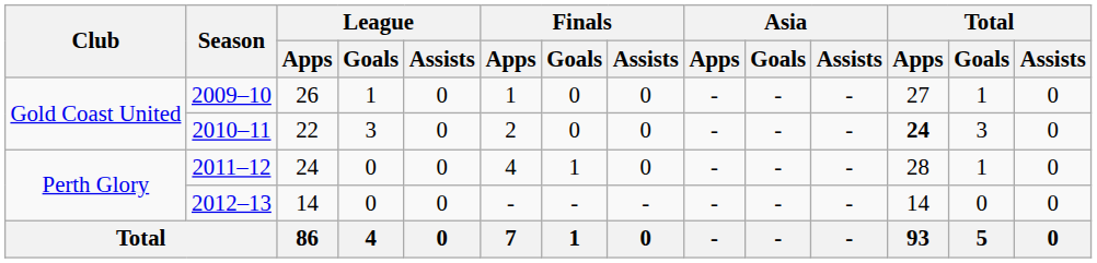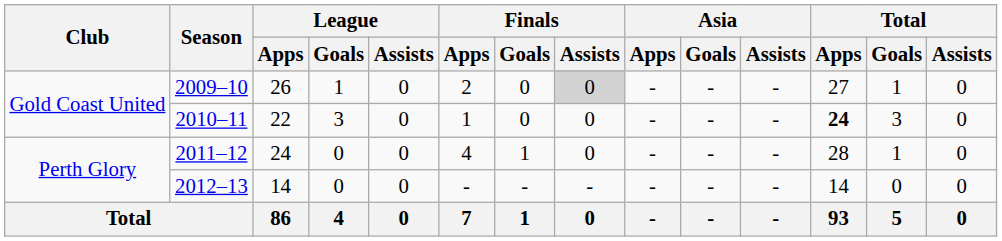2009–10 | Finals / Apps: 1 -> 2
2009–10 | Finals / Assists: no background -> lightgrey background
2010–11 | Finals / Apps: 2 -> 1
